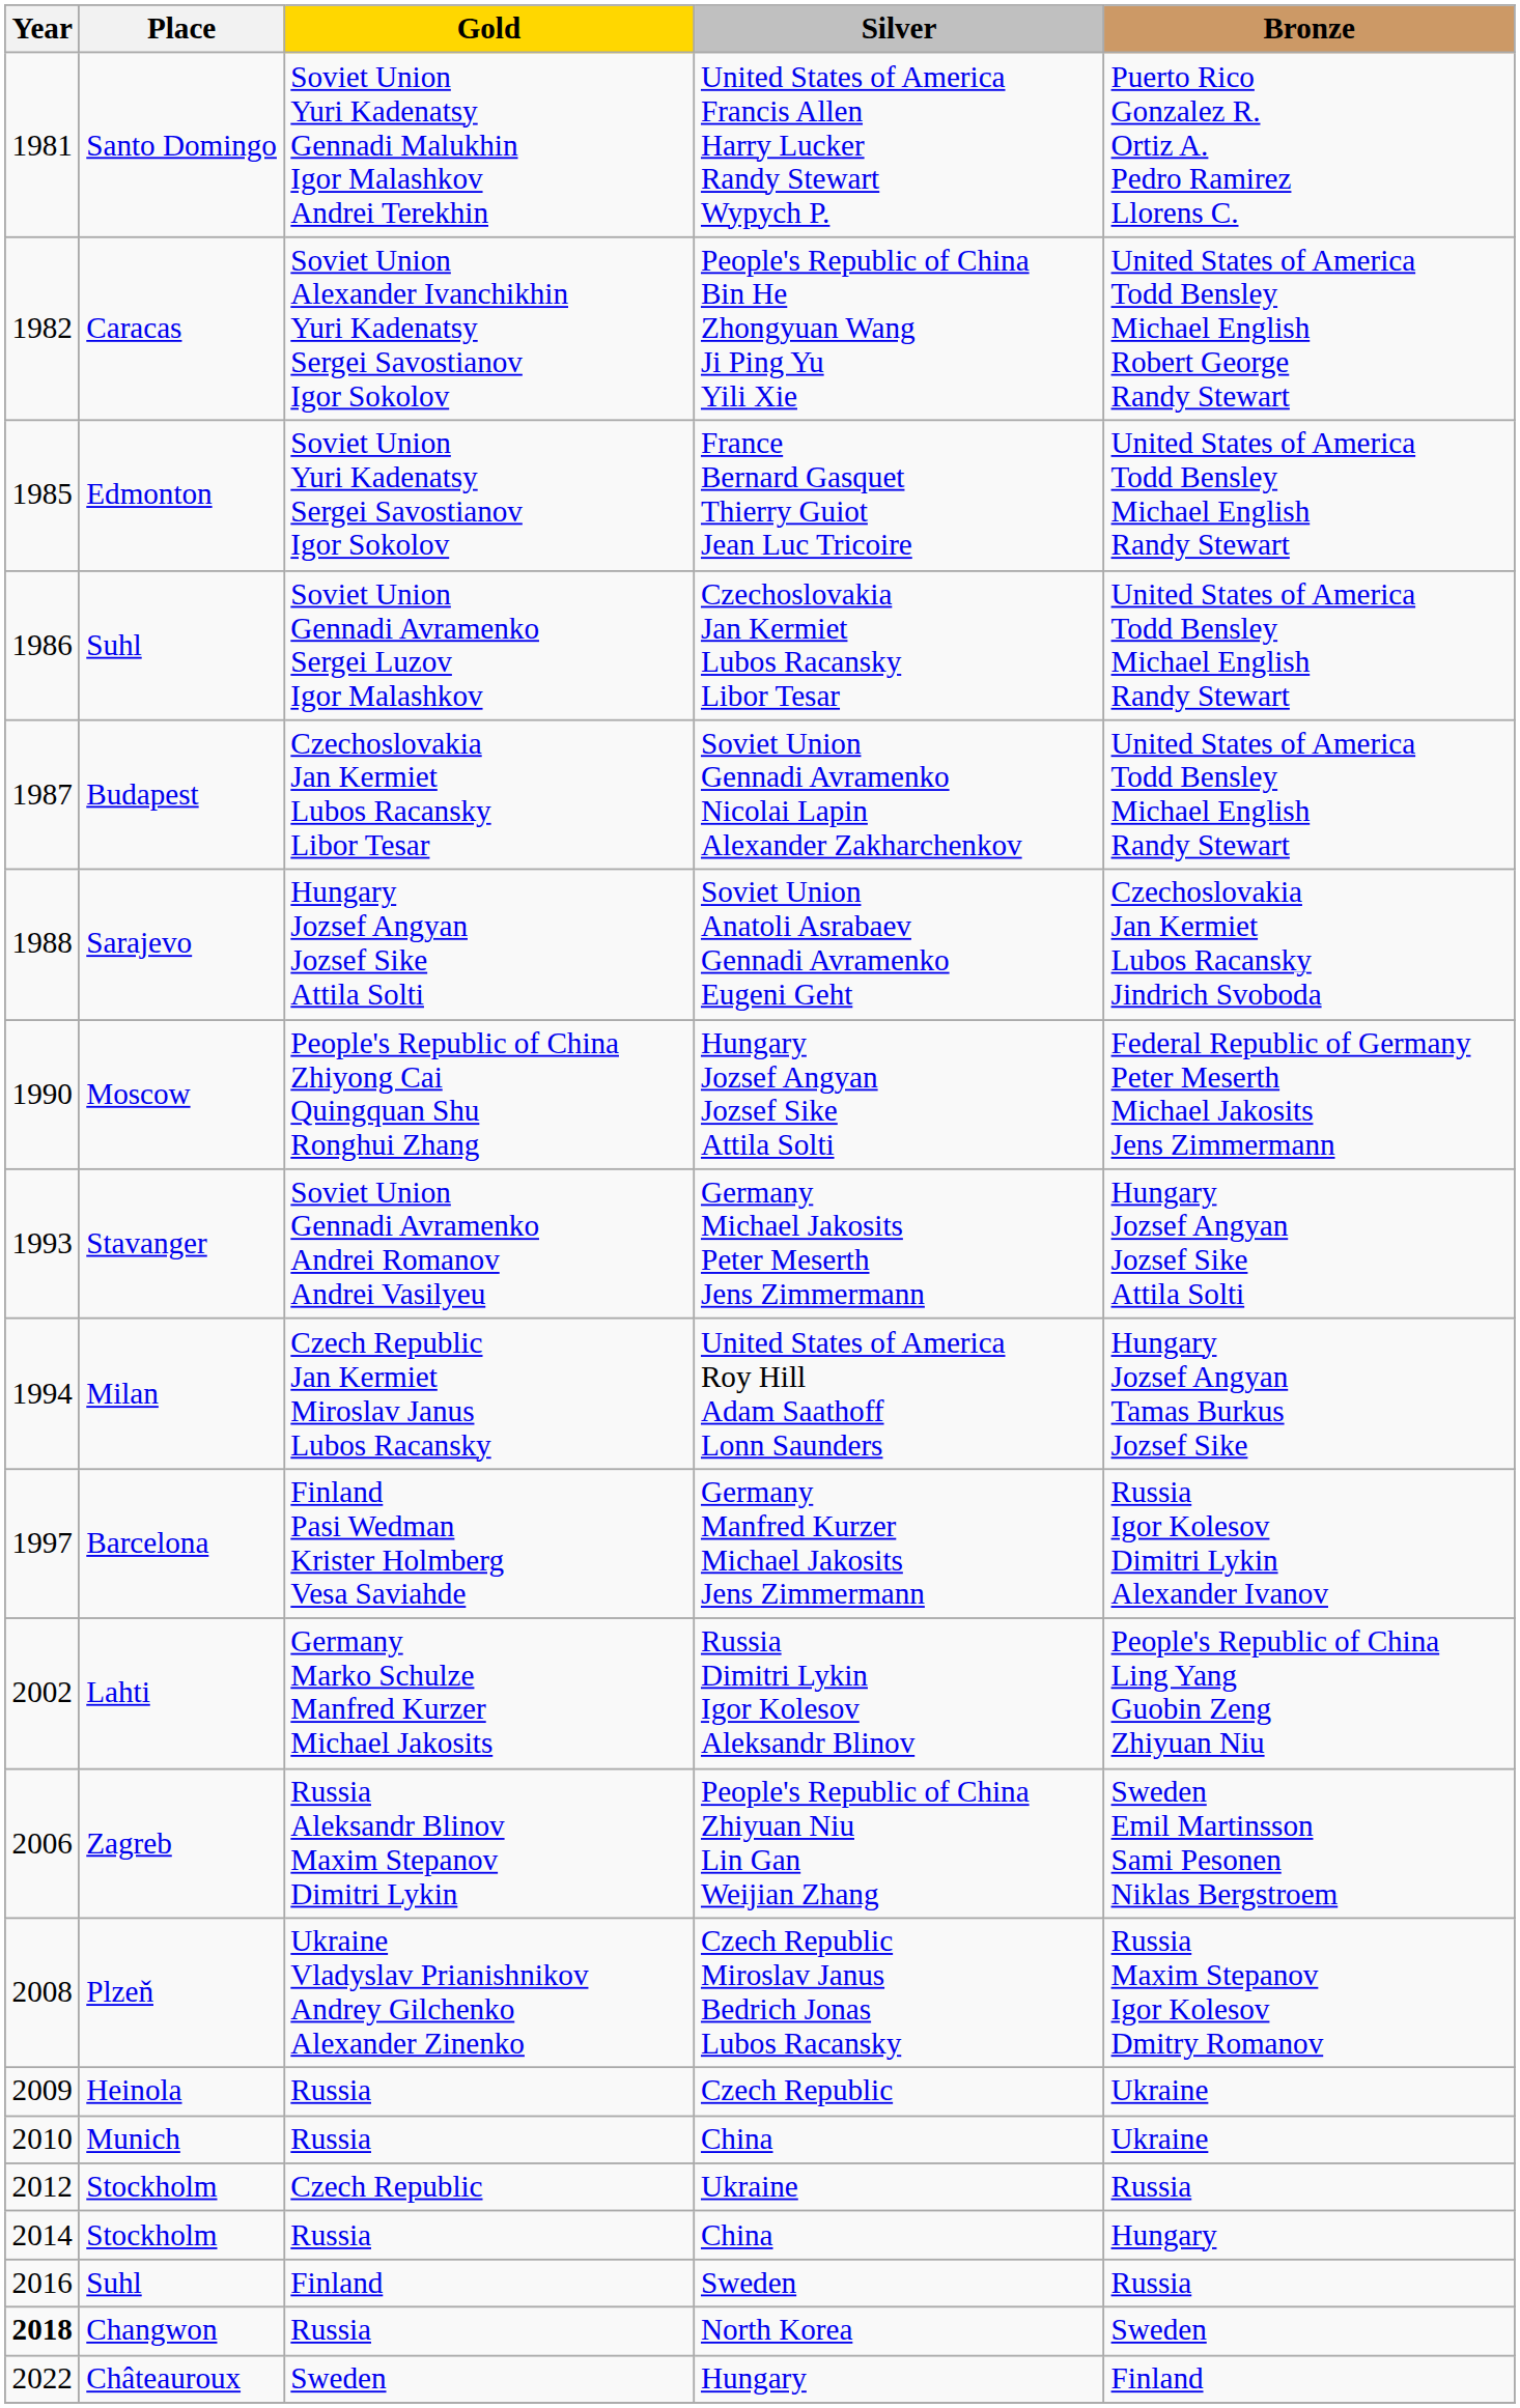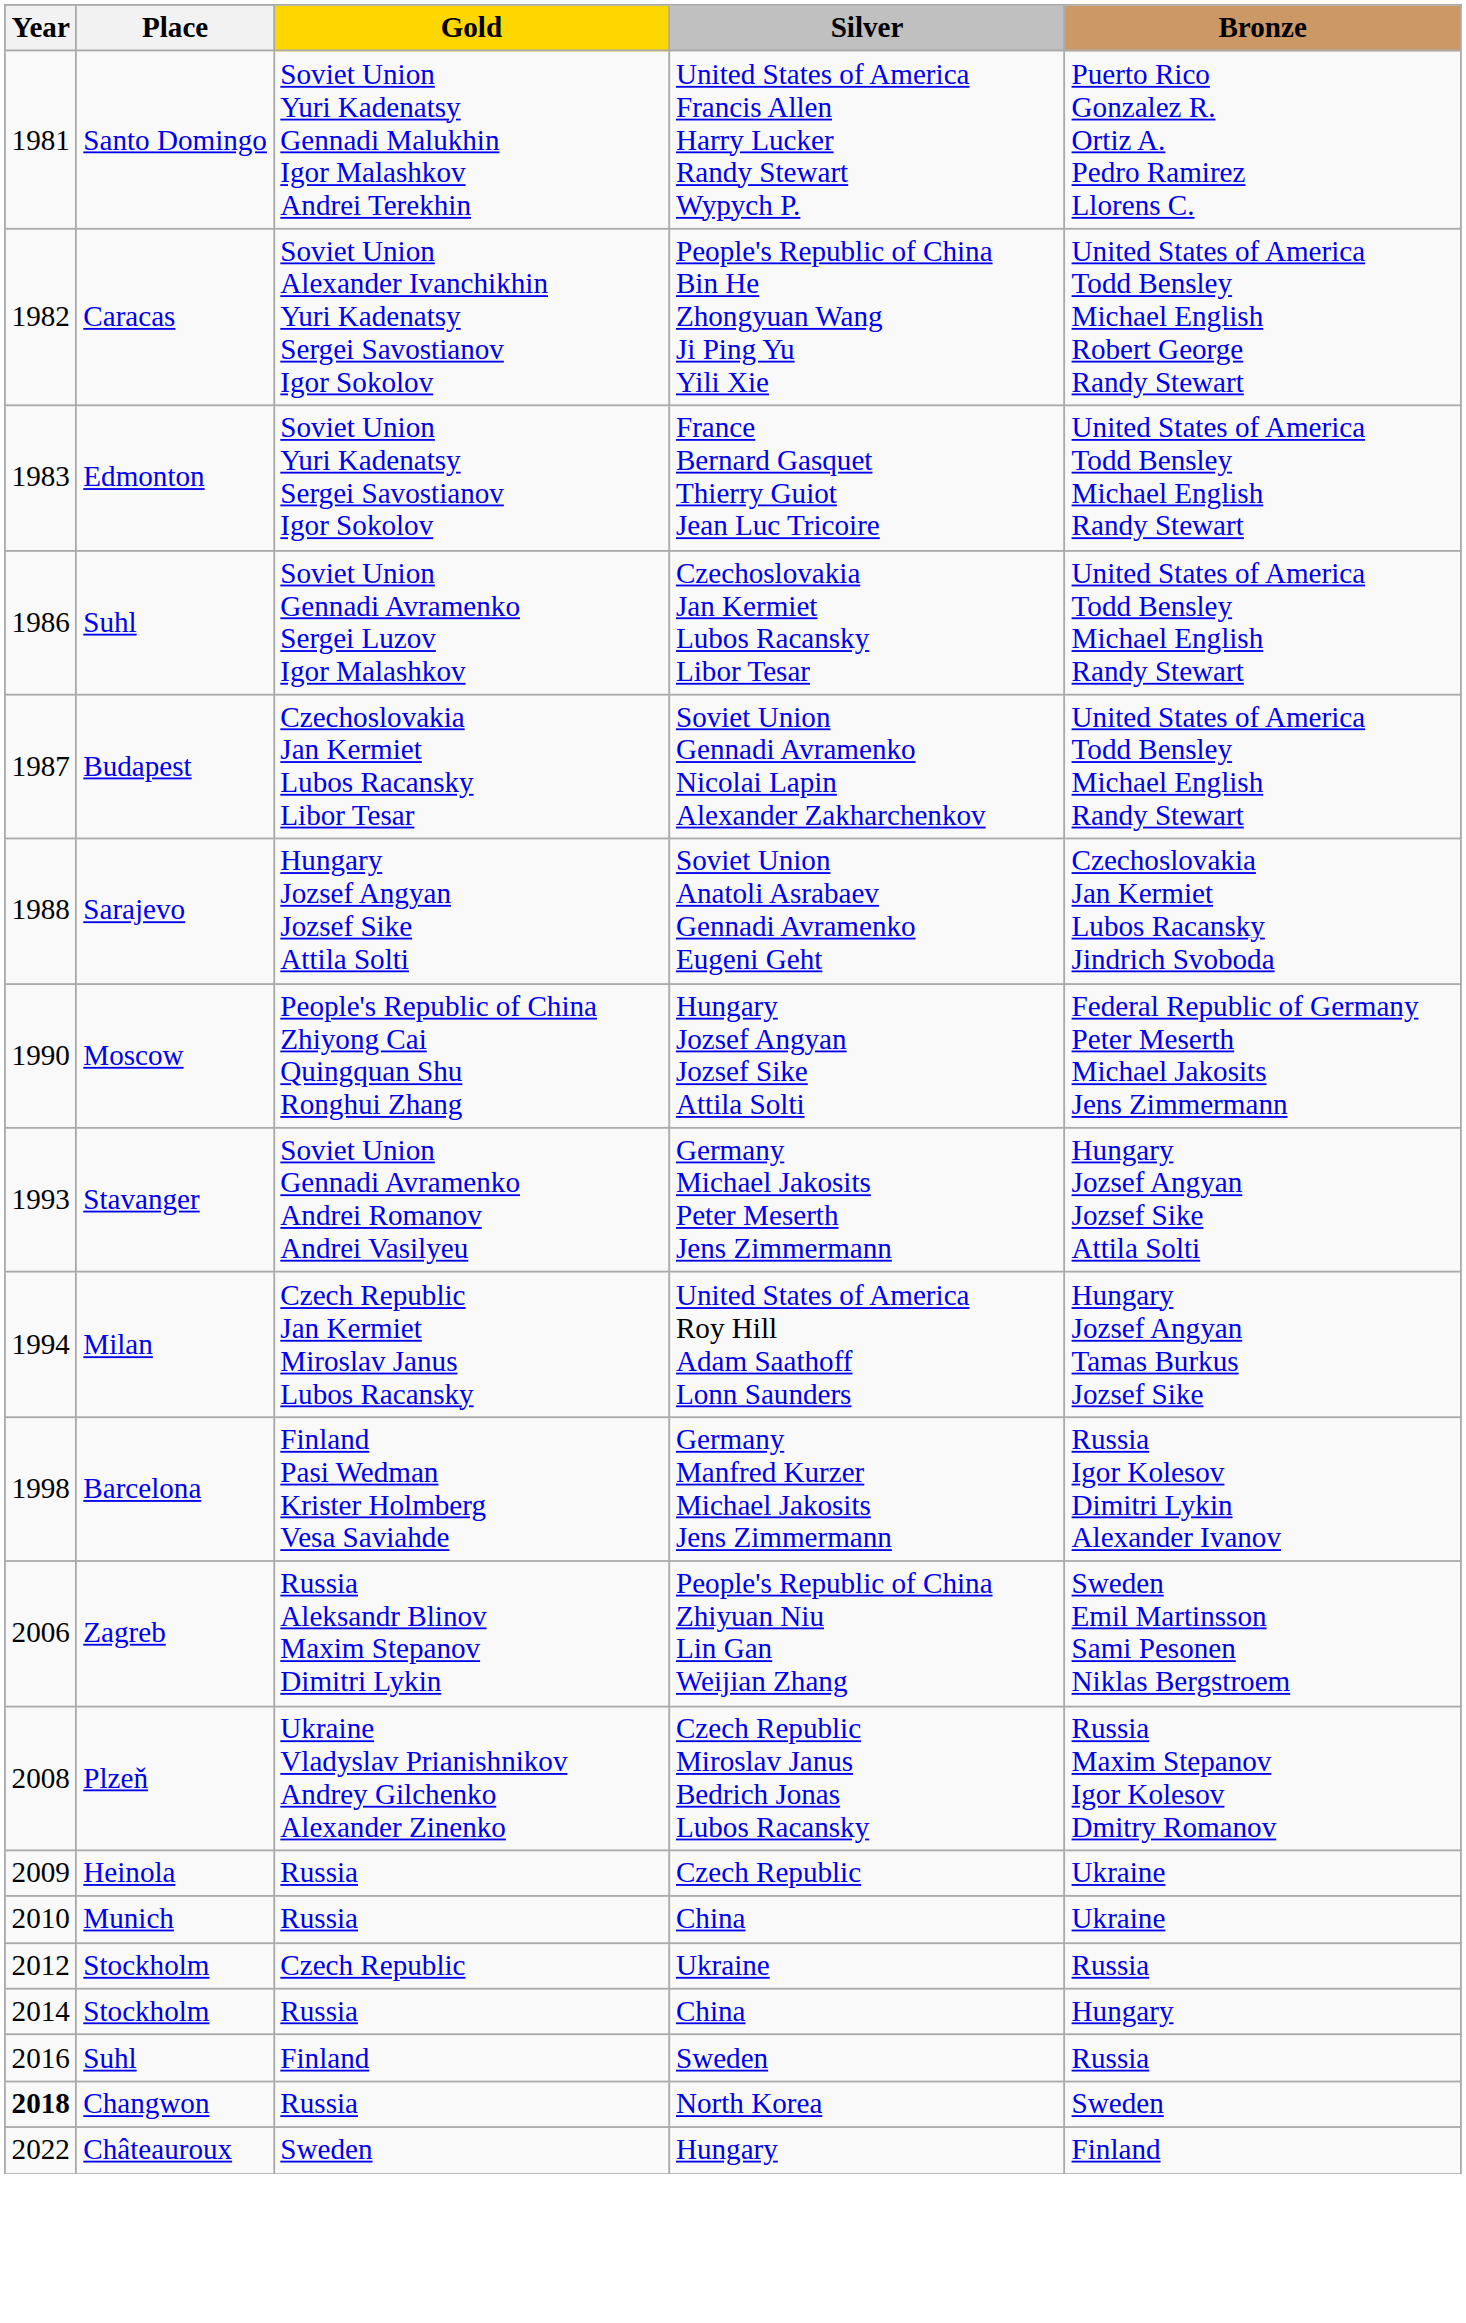France Bernard Gasquet Thierry Guiot Jean Luc Tricoire | Year: 1985 -> 1983
Germany Manfred Kurzer Michael Jakosits Jens Zimmermann | Year: 1997 -> 1998
- row: 2002 | Lahti | Germany Marko Schulze Manfred Kurzer Michael Jakosits | Russia Dimitri Lykin Igor Kolesov Aleksandr Blinov | People's Republic of China Ling Yang Guobin Zeng Zhiyuan Niu
